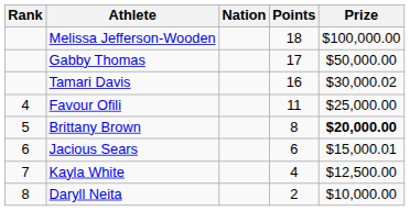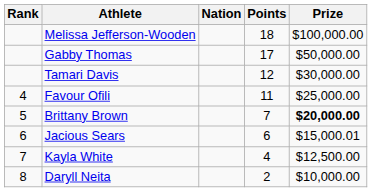Tamari Davis | Points: 16 -> 12
Tamari Davis | Prize: $30,000.02 -> $30,000.00
Brittany Brown | Points: 8 -> 7
